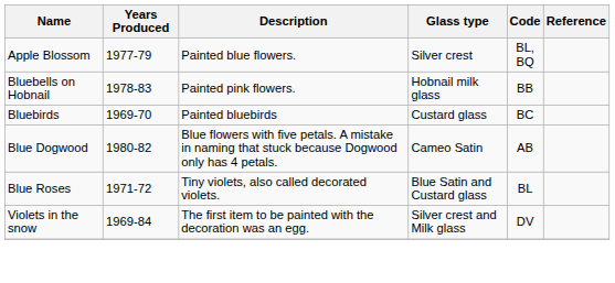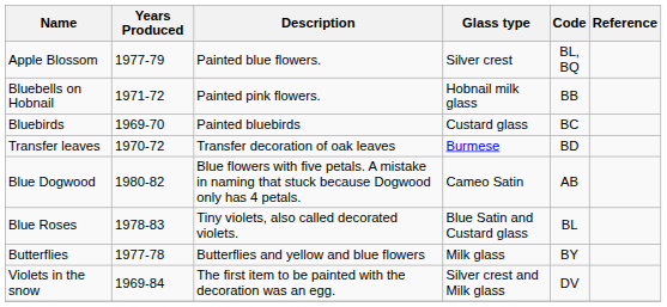Bluebells on Hobnail | Years Produced: 1978-83 -> 1971-72
+ row: Transfer leaves | 1970-72 | Transfer decoration of oak leaves | Burmese | BD
Blue Roses | Years Produced: 1971-72 -> 1978-83
+ row: Butterflies | 1977-78 | Butterflies and yellow and blue flowers | Milk glass | BY
